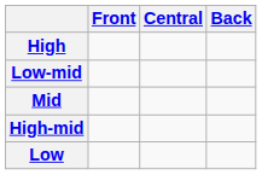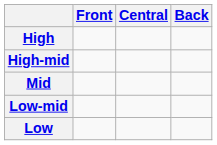rows swapped: High-mid <-> Low-mid
